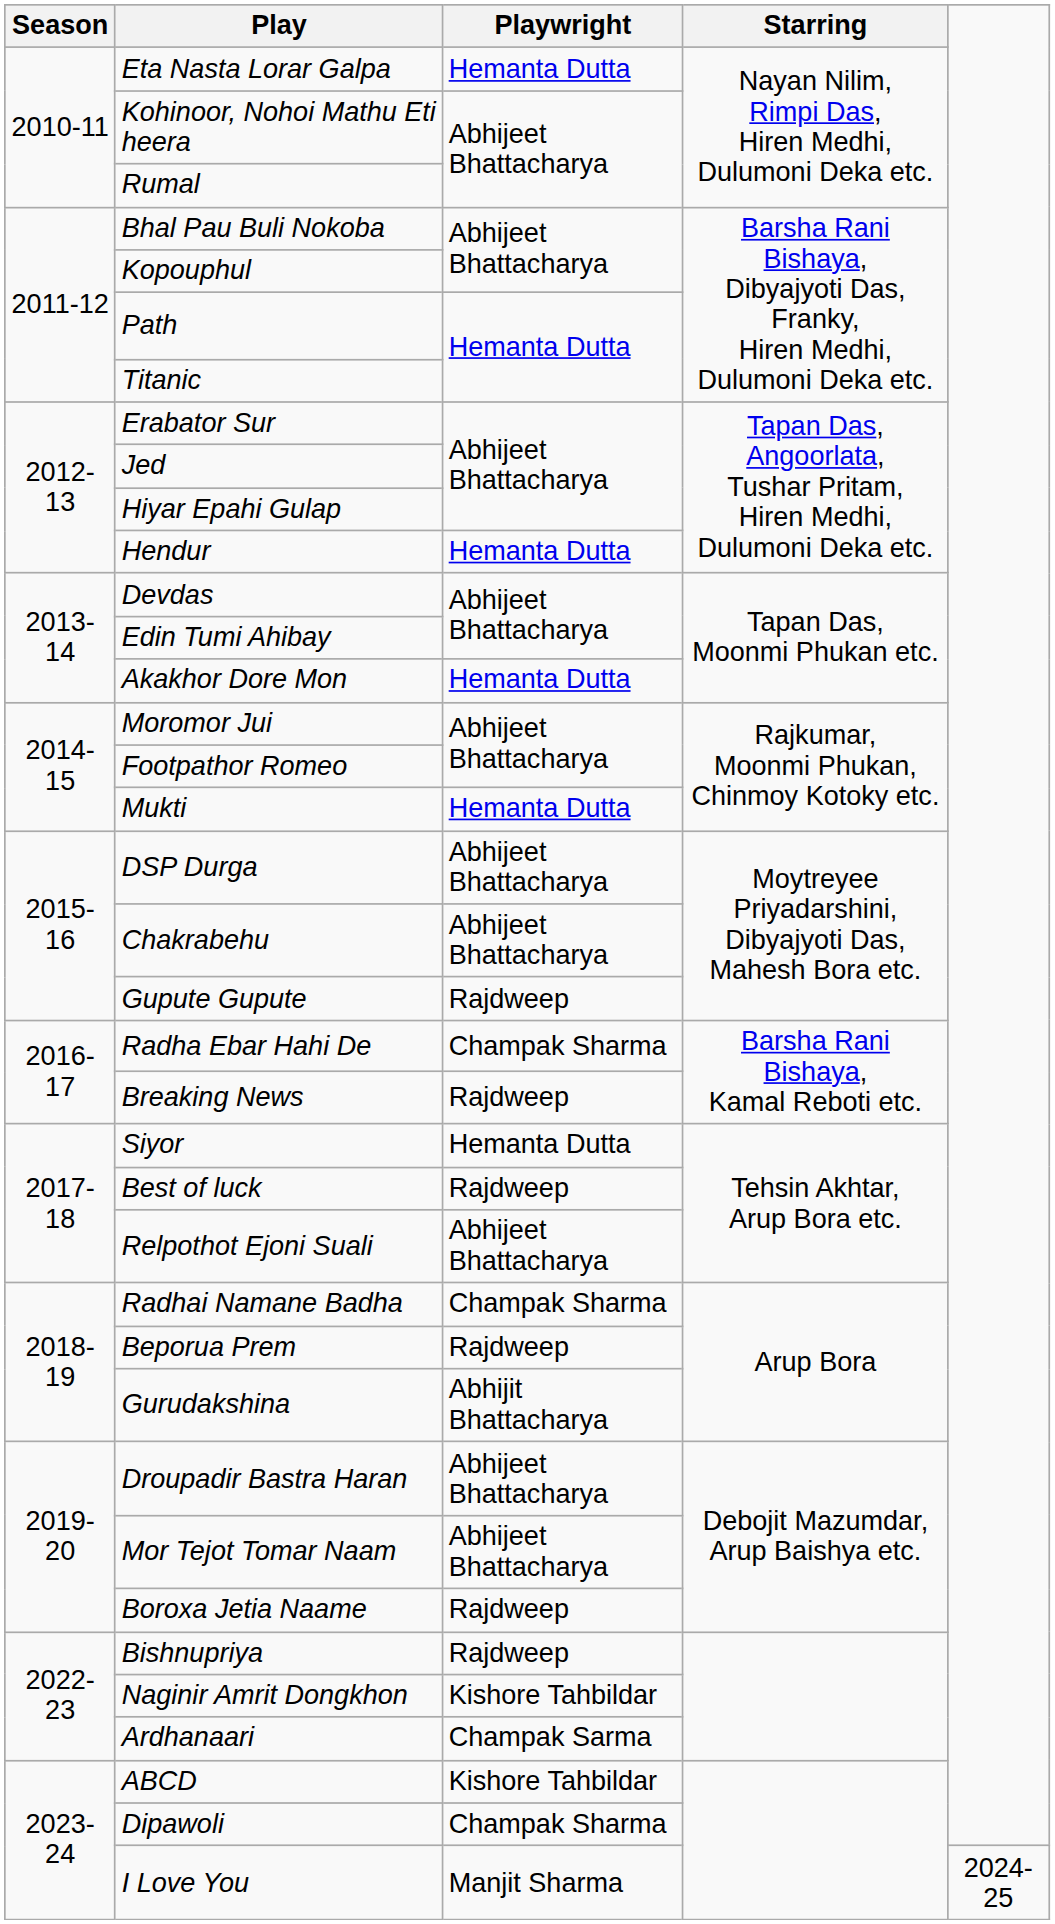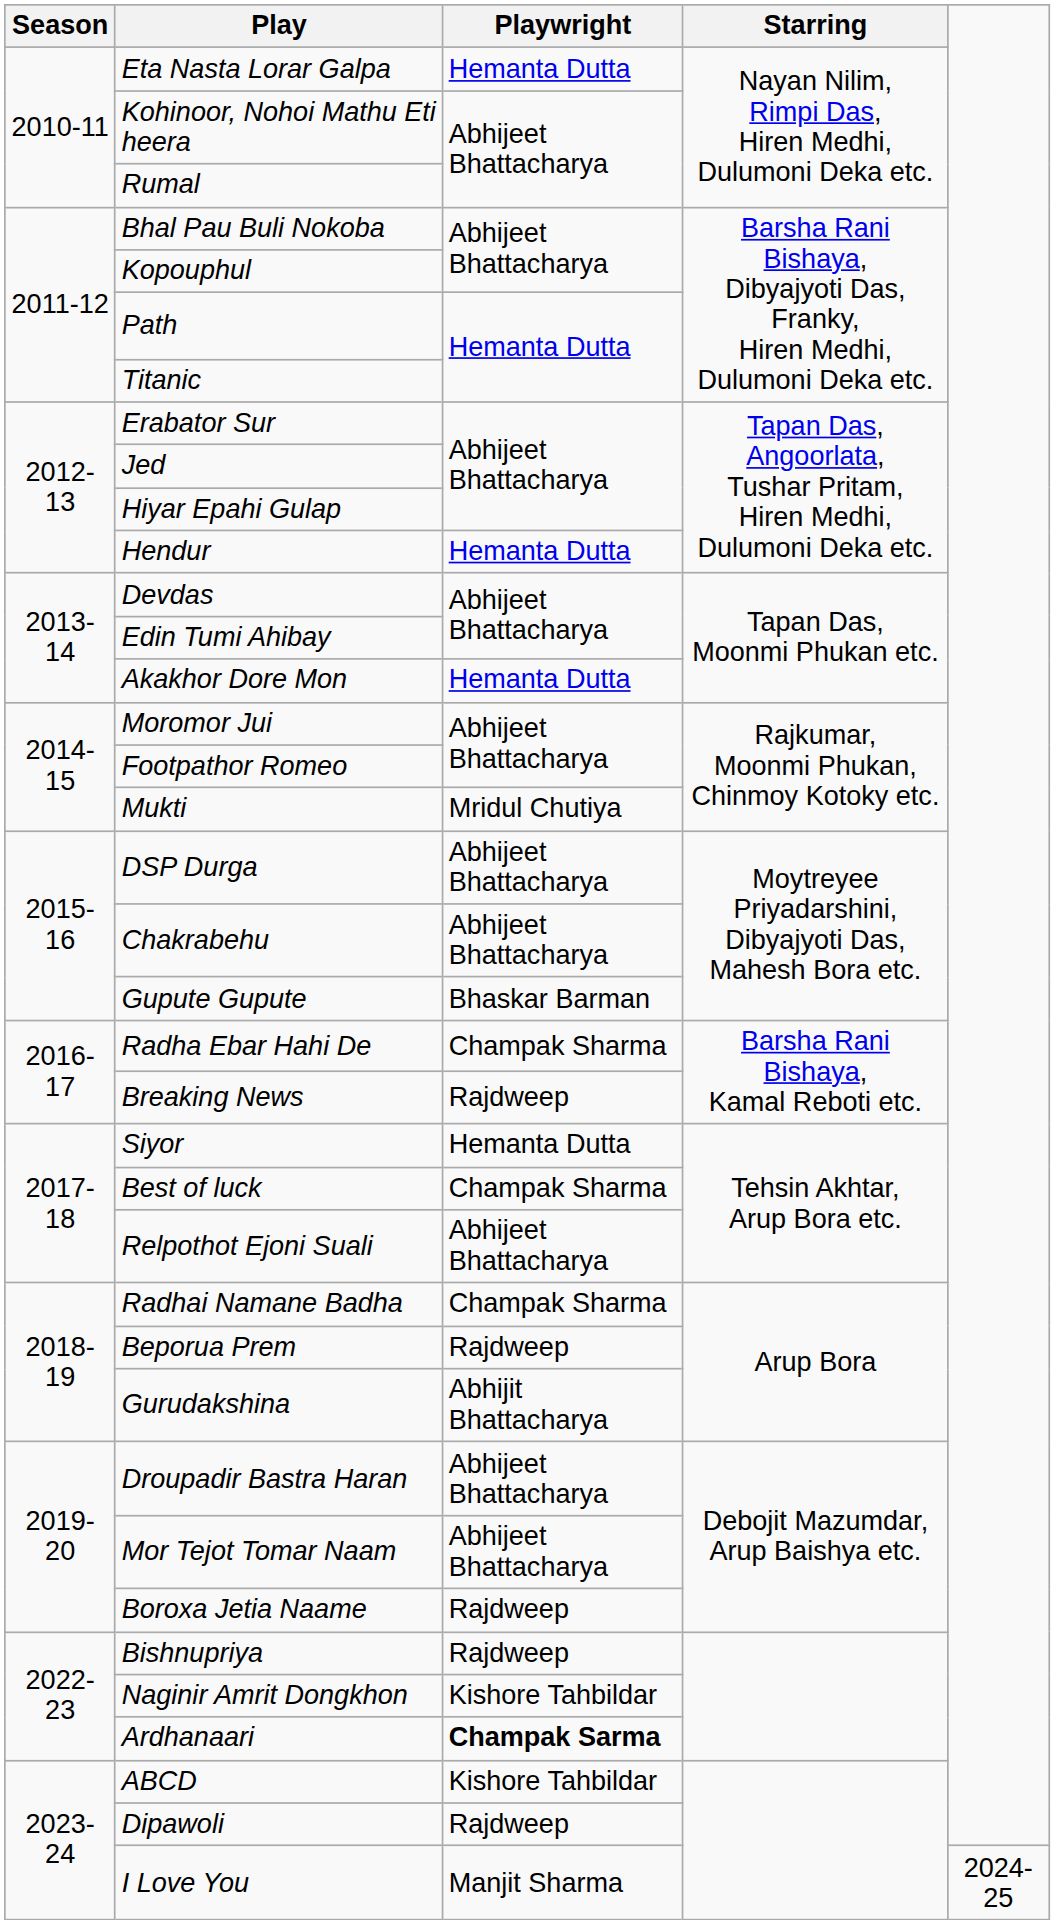Mukti | Playwright: Hemanta Dutta -> Mridul Chutiya
Gupute Gupute | Playwright: Rajdweep -> Bhaskar Barman
Best of luck | Playwright: Rajdweep -> Champak Sharma
Ardhanaari | Playwright: normal -> bold
Dipawoli | Playwright: Champak Sharma -> Rajdweep
